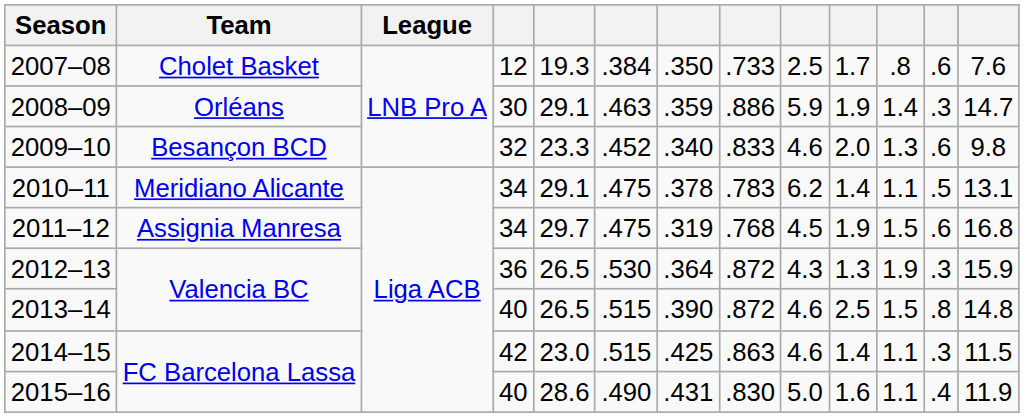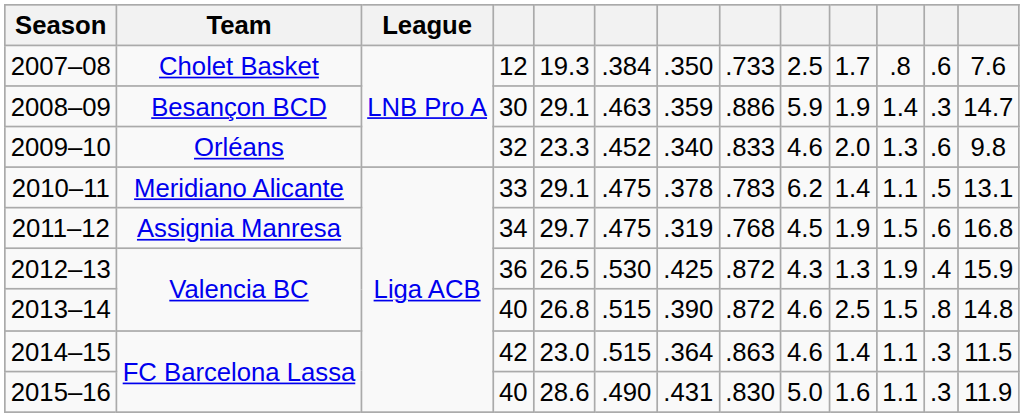2008–09 | Team: Orléans -> Besançon BCD
2009–10 | Team: Besançon BCD -> Orléans
2010–11 | column 4: 34 -> 33
2012–13 | column 7: .364 -> .425
2012–13 | column 12: .3 -> .4
2013–14 | column 5: 26.5 -> 26.8
2014–15 | column 7: .425 -> .364
2015–16 | column 12: .4 -> .3
